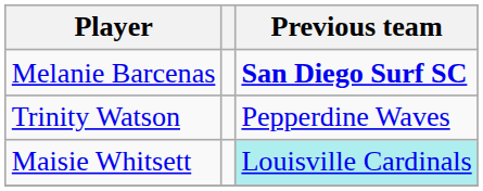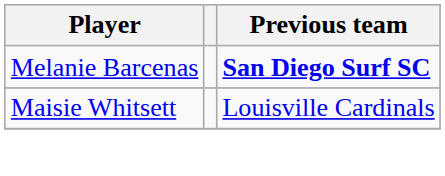- row: Trinity Watson | Pepperdine Waves
Maisie Whitsett | Previous team: paleturquoise background -> no background
